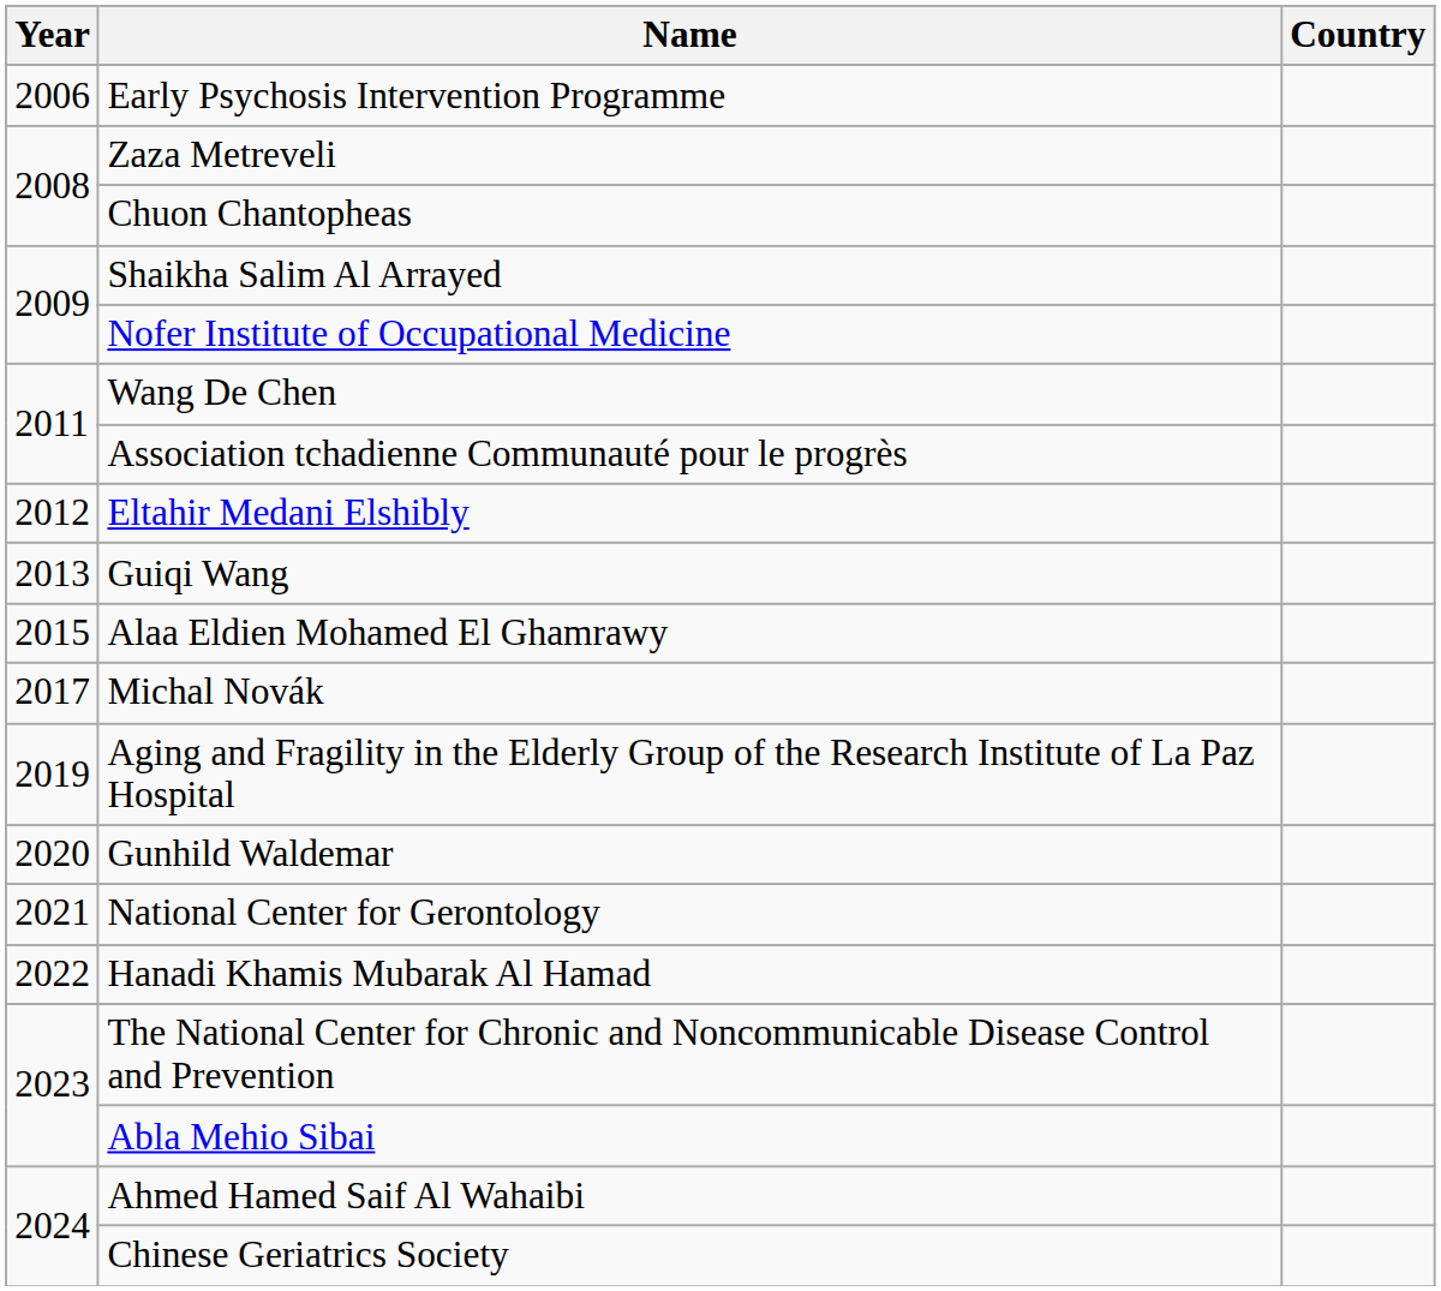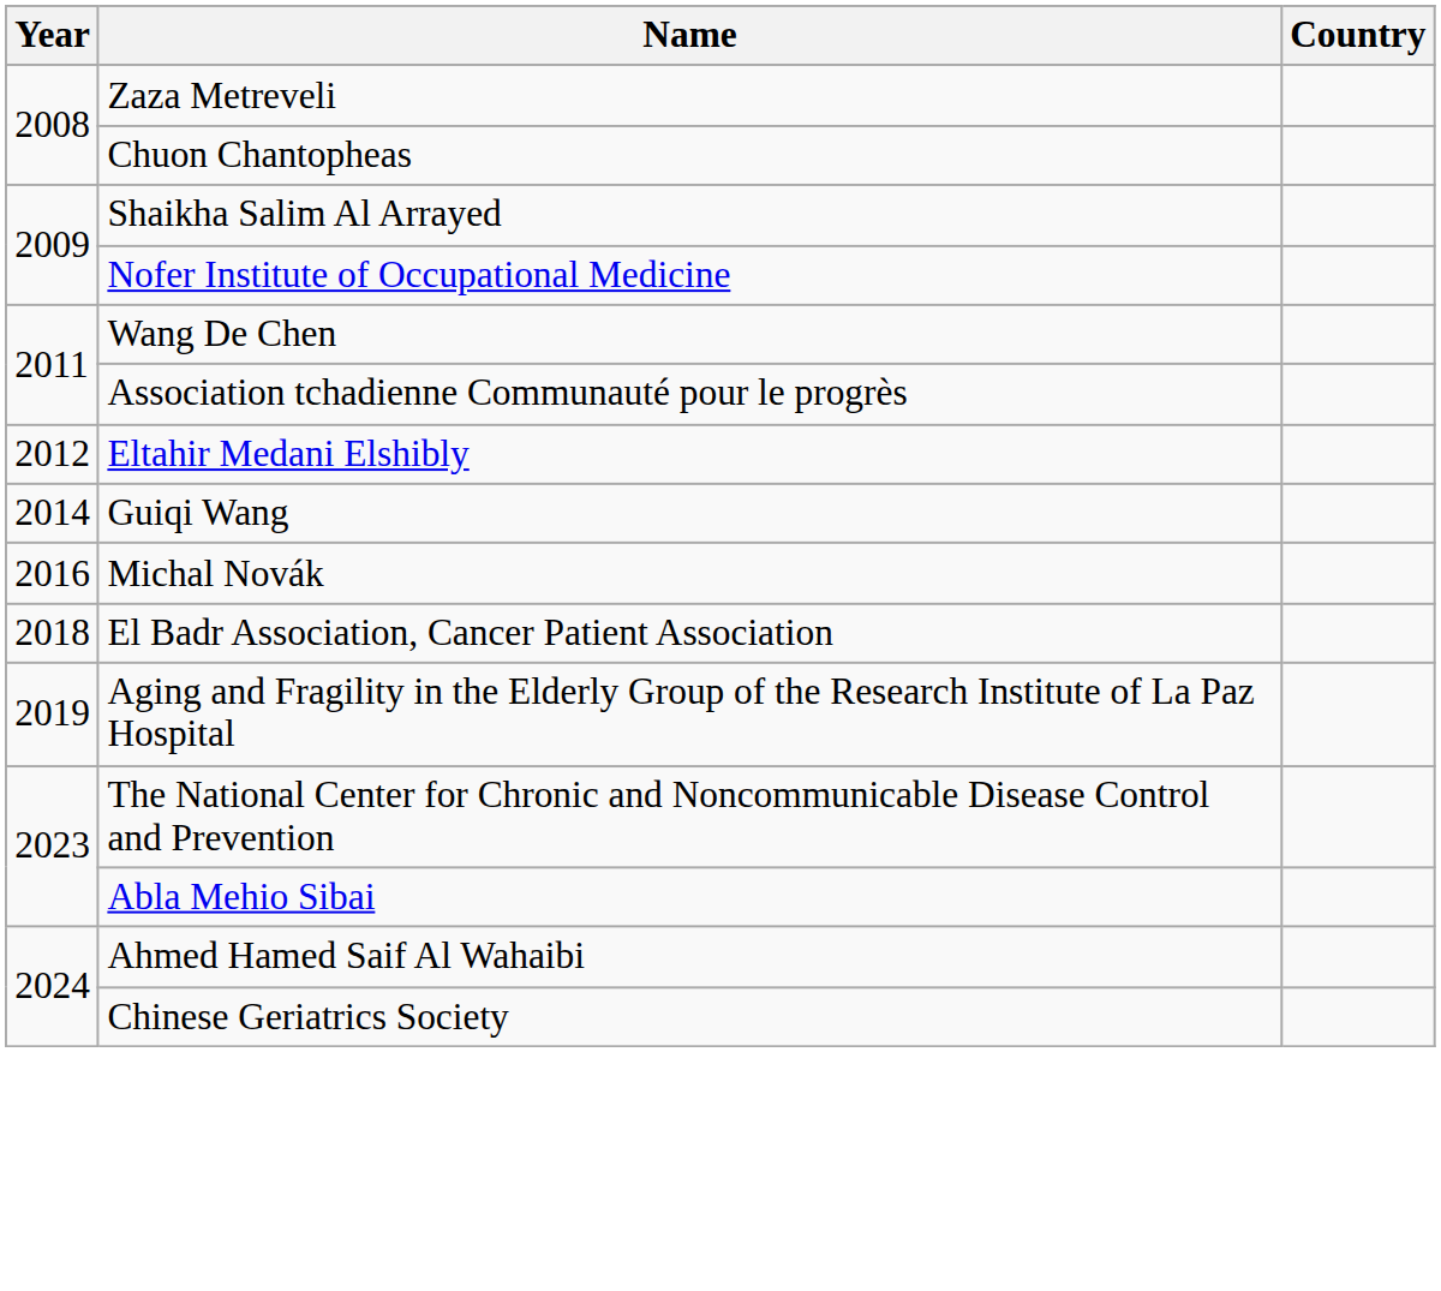- row: 2006 | Early Psychosis Intervention Programme
Guiqi Wang | Year: 2013 -> 2014
- row: 2015 | Alaa Eldien Mohamed El Ghamrawy
Michal Novák | Year: 2017 -> 2016
+ row: 2018 | El Badr Association, Cancer Patient Association
- row: 2020 | Gunhild Waldemar
- row: 2021 | National Center for Gerontology
- row: 2022 | Hanadi Khamis Mubarak Al Hamad
